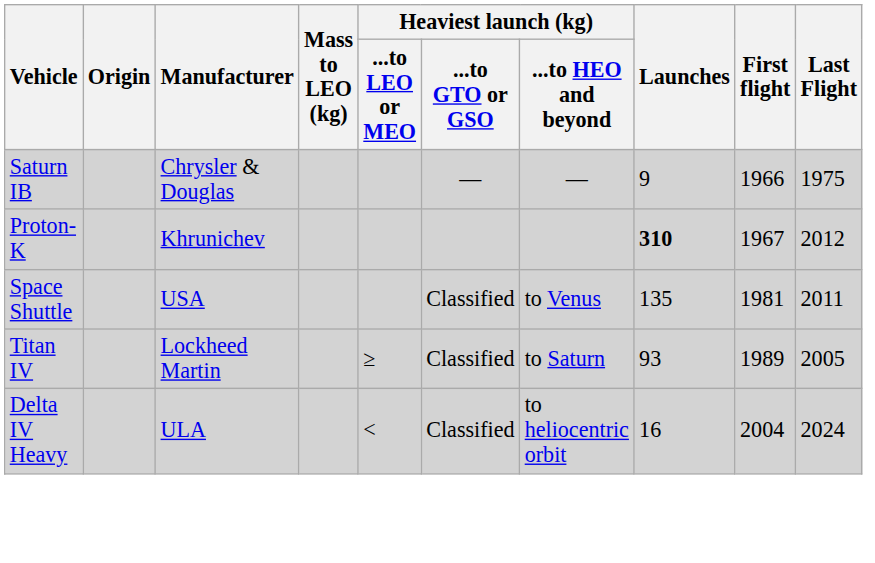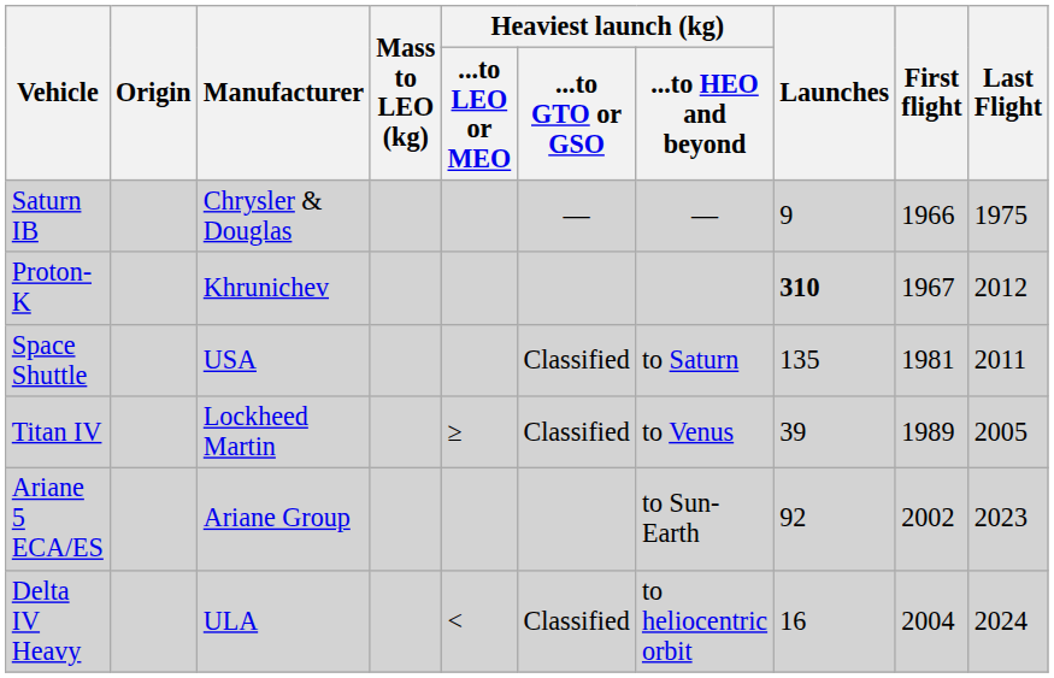Space Shuttle | Heaviest launch (kg) / ...to HEO and beyond: to Venus -> to Saturn
Titan IV | Heaviest launch (kg) / ...to HEO and beyond: to Saturn -> to Venus
Titan IV | Launches: 93 -> 39
+ row: Ariane 5 ECA/ES | Ariane Group | to Sun-Earth | 92 | 2002 | 2023
